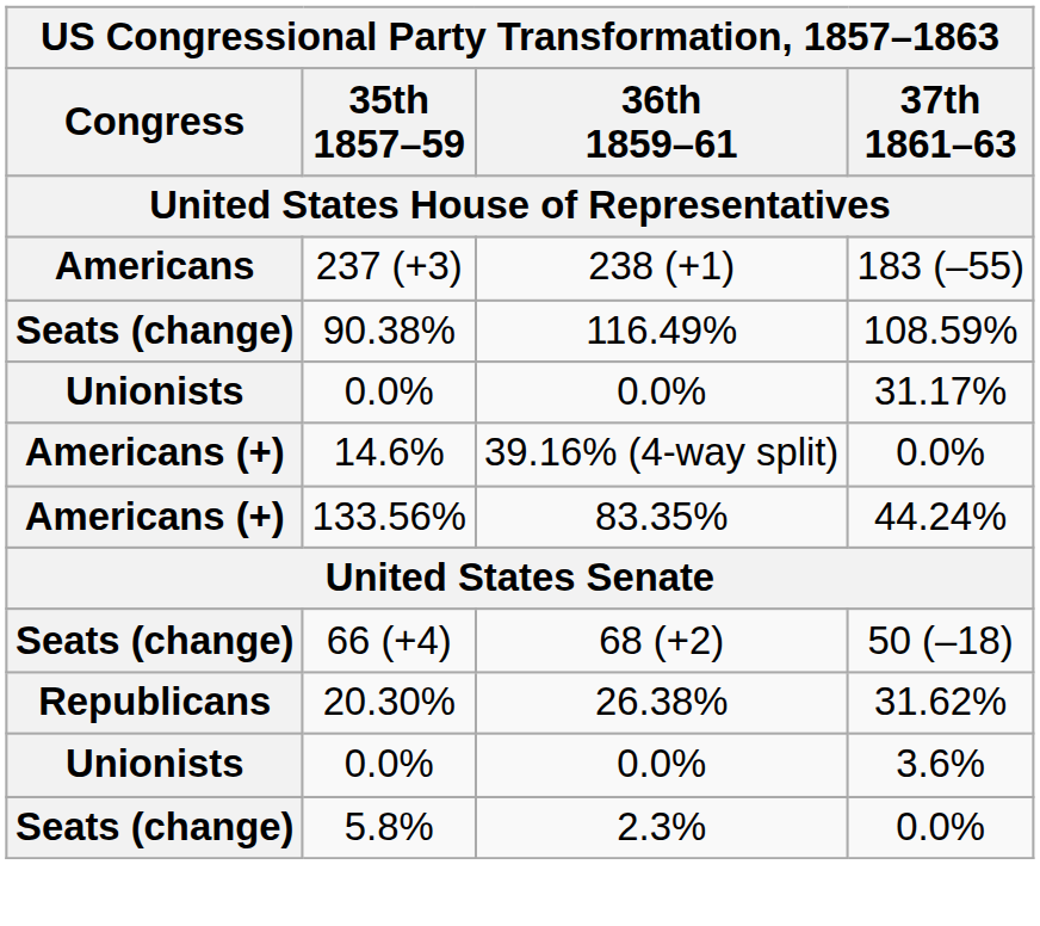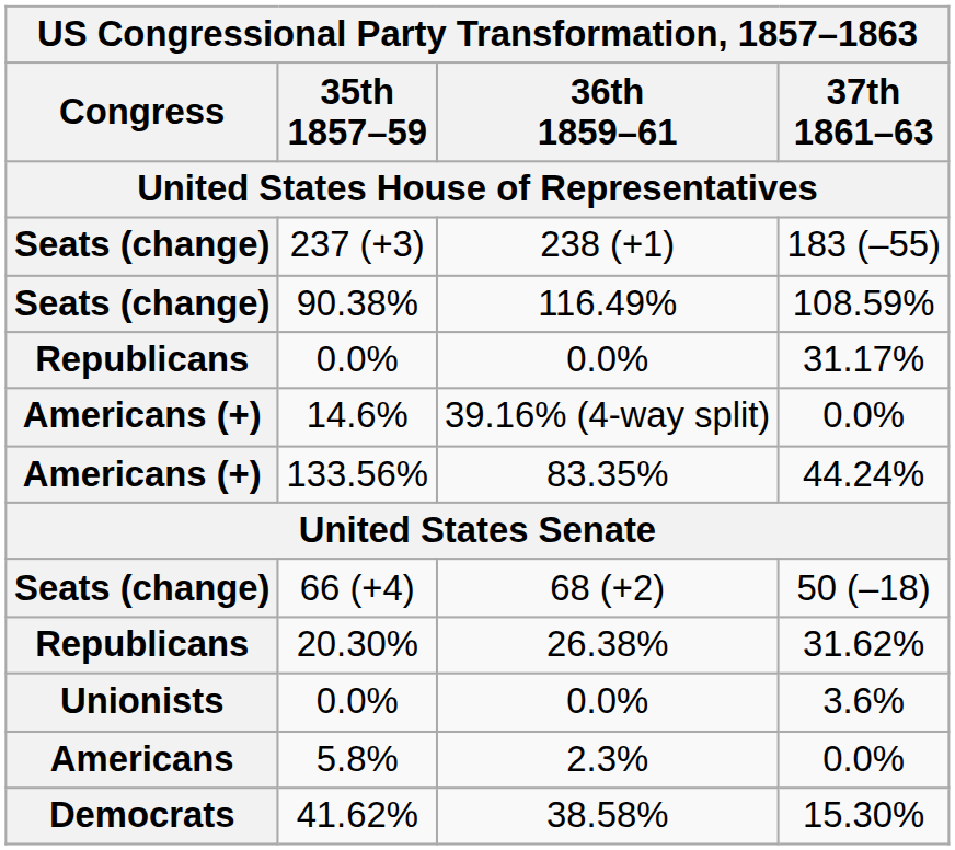237 (+3) | Congress: Americans -> Seats (change)
0.0% / 31.17% | Congress: Unionists -> Republicans
5.8% | Congress: Seats (change) -> Americans
+ row: Democrats | 41.62% | 38.58% | 15.30%
